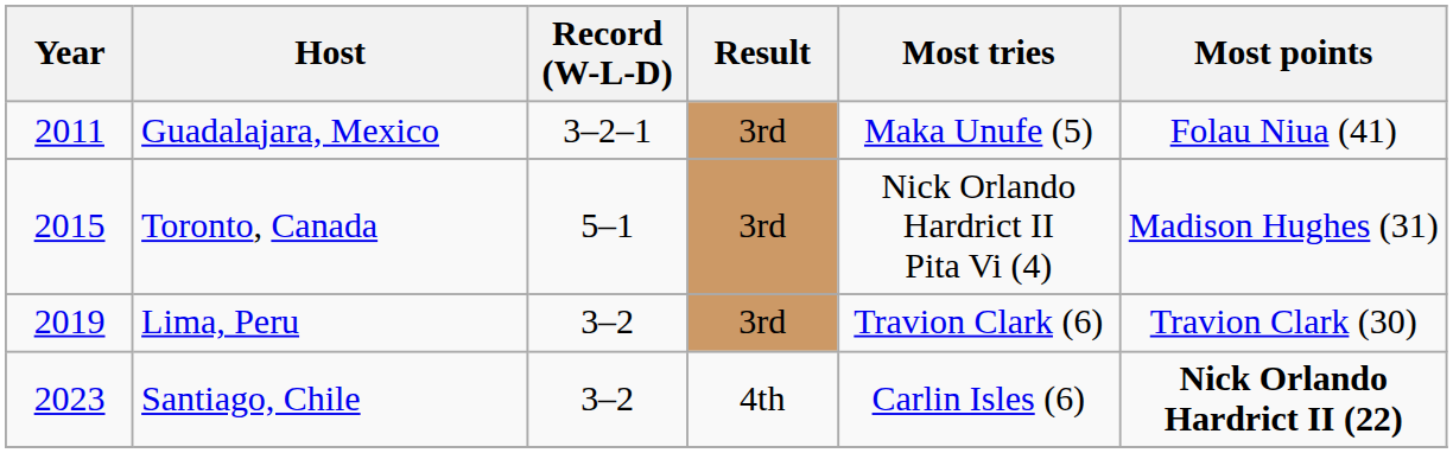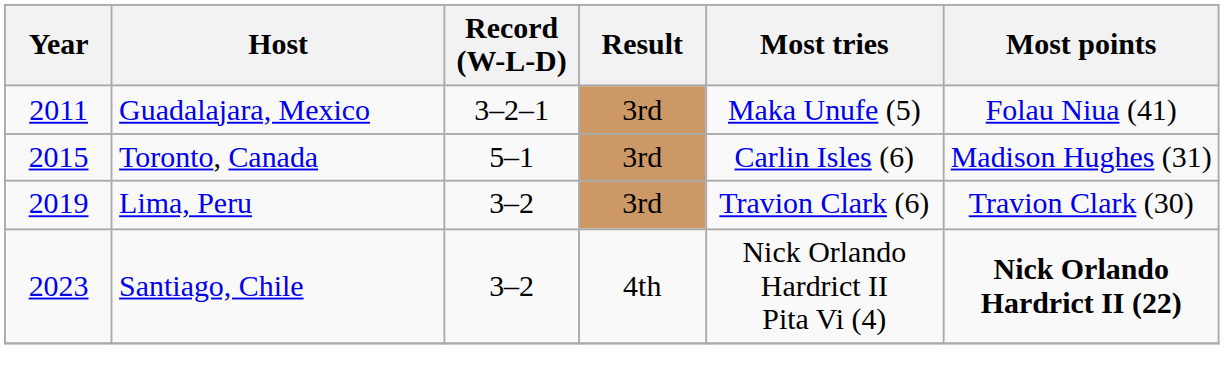Toronto, Canada | Most tries: Nick Orlando Hardrict II Pita Vi (4) -> Carlin Isles (6)
Santiago, Chile | Most tries: Carlin Isles (6) -> Nick Orlando Hardrict II Pita Vi (4)
